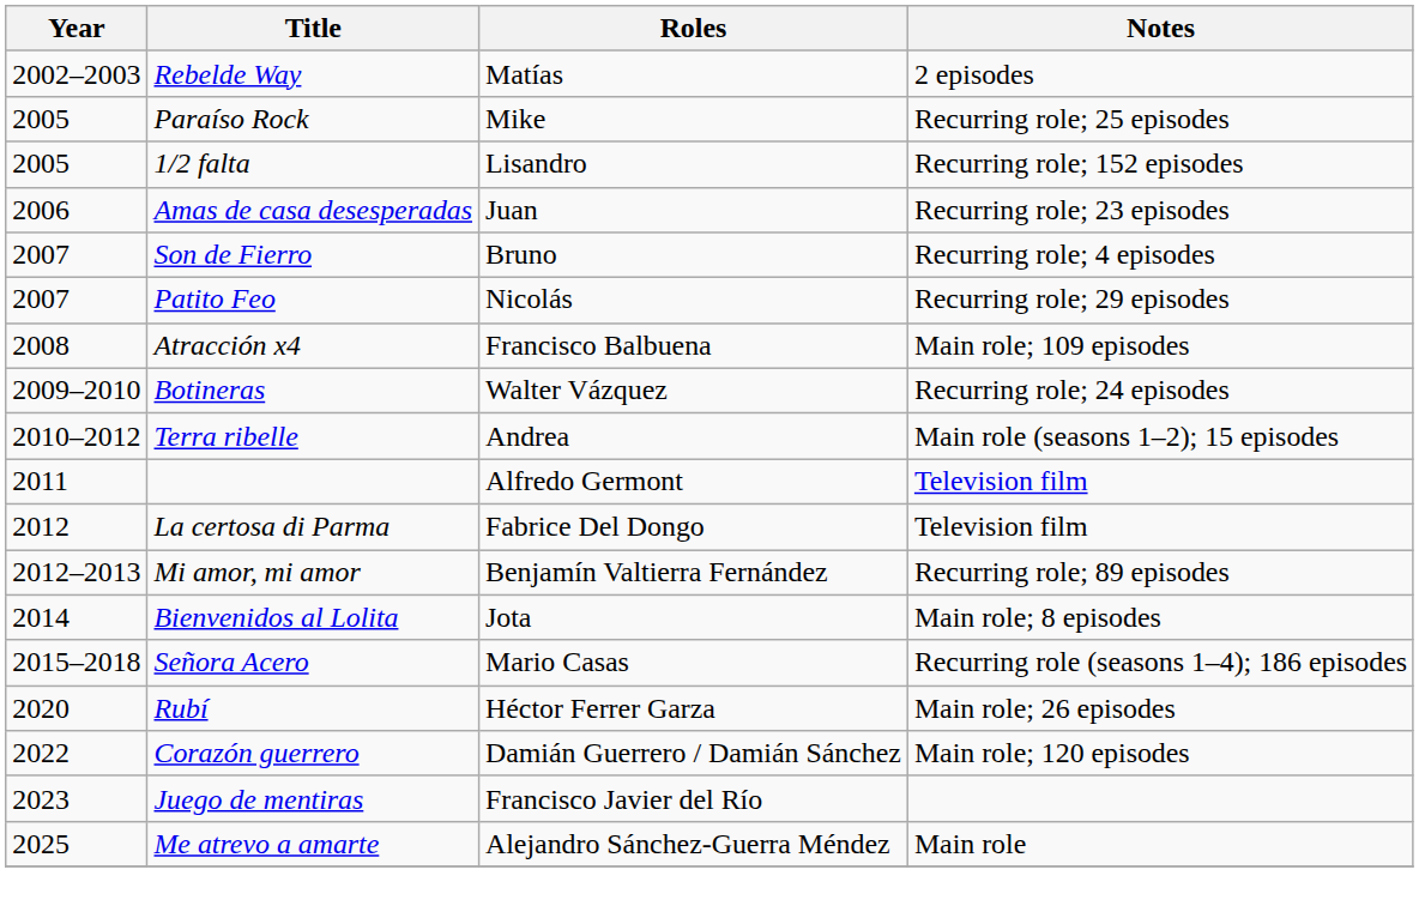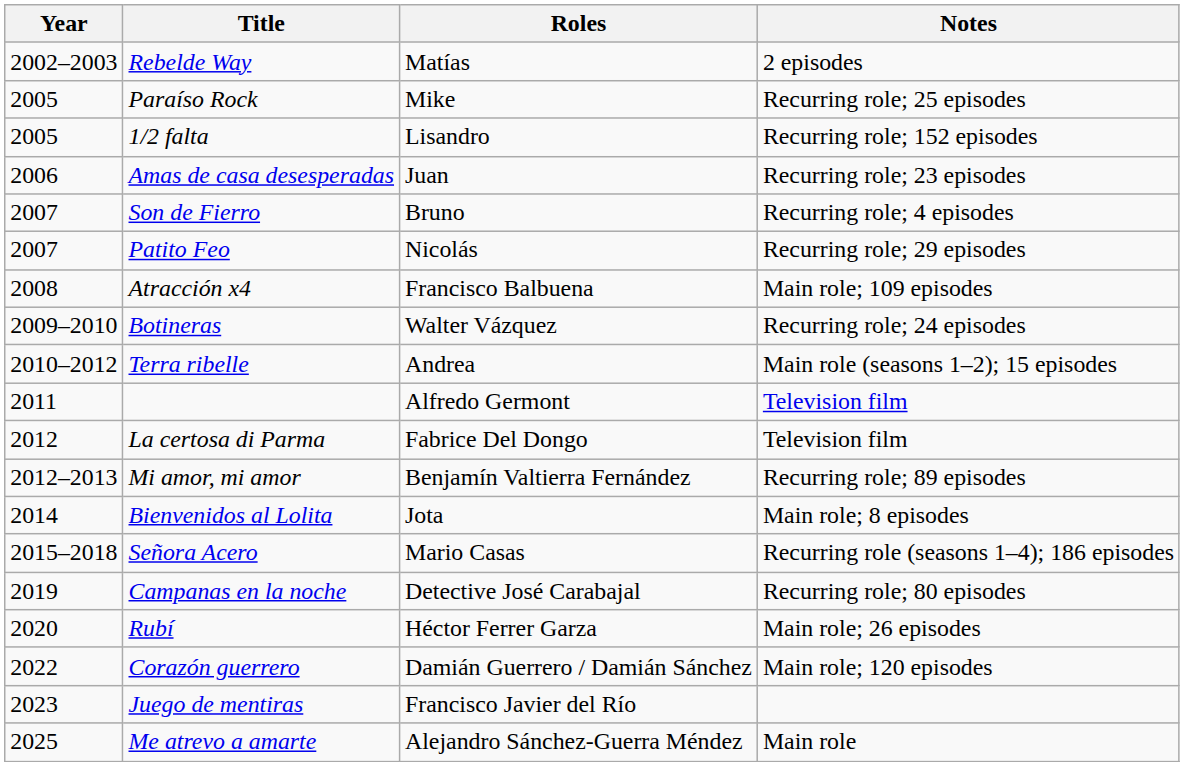+ row: 2019 | Campanas en la noche | Detective José Carabajal | Recurring role; 80 episodes
